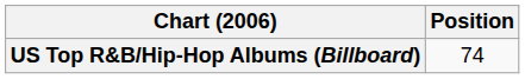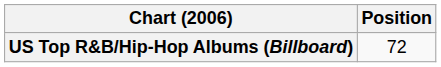US Top R&B/Hip-Hop Albums (Billboard) | Position: 74 -> 72
